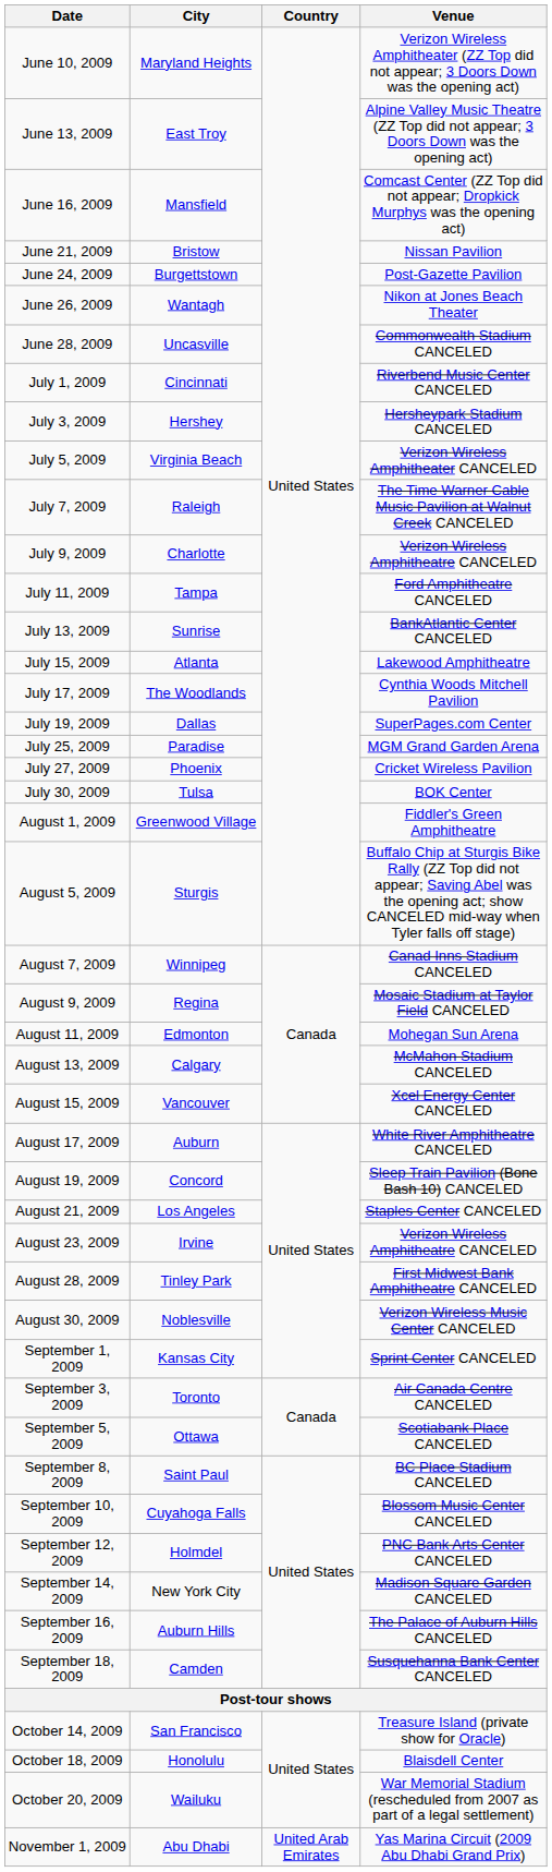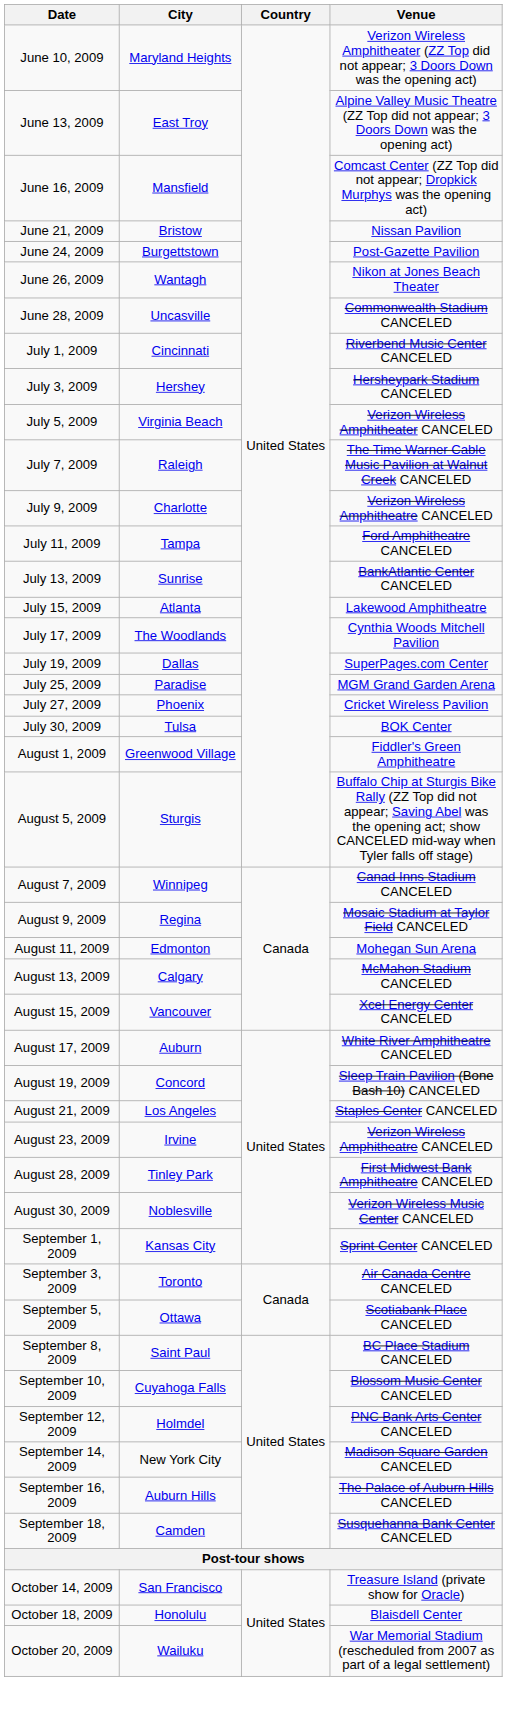- row: November 1, 2009 | Abu Dhabi | United Arab Emirates | Yas Marina Circuit (2009 Abu Dhabi Grand Prix)
